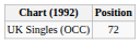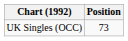UK Singles (OCC) | Position: 72 -> 73
